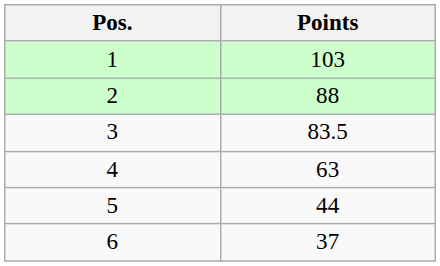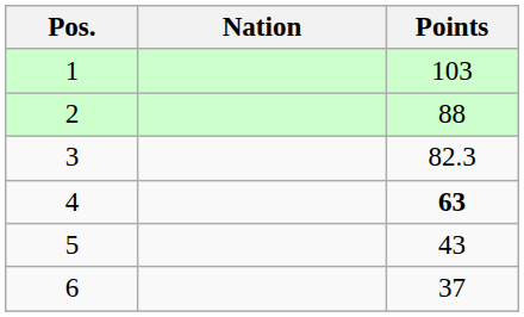+ column: Nation
3 | Points: 83.5 -> 82.3
4 | Points: normal -> bold
5 | Points: 44 -> 43
